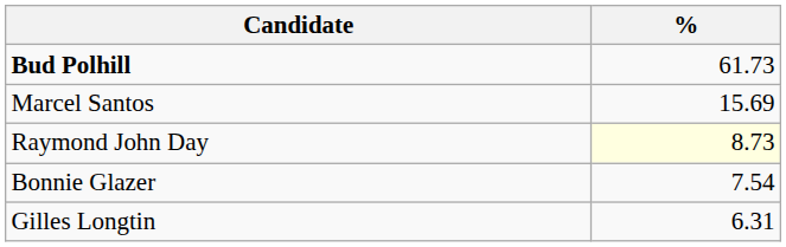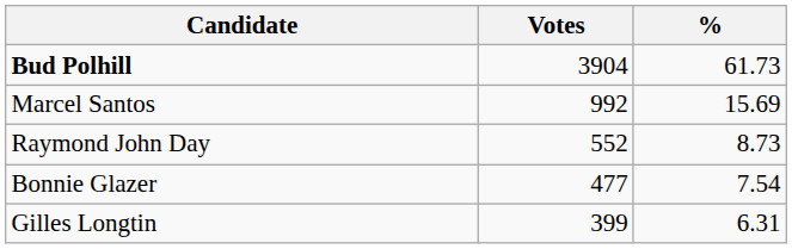+ column: Votes | 3904 | 992 | 552 | 477 | 399
Raymond John Day | %: lightyellow background -> no background
